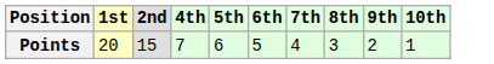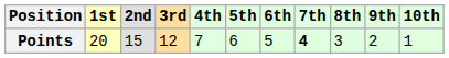+ column: 3rd | 12
Points | 7th: normal -> bold
